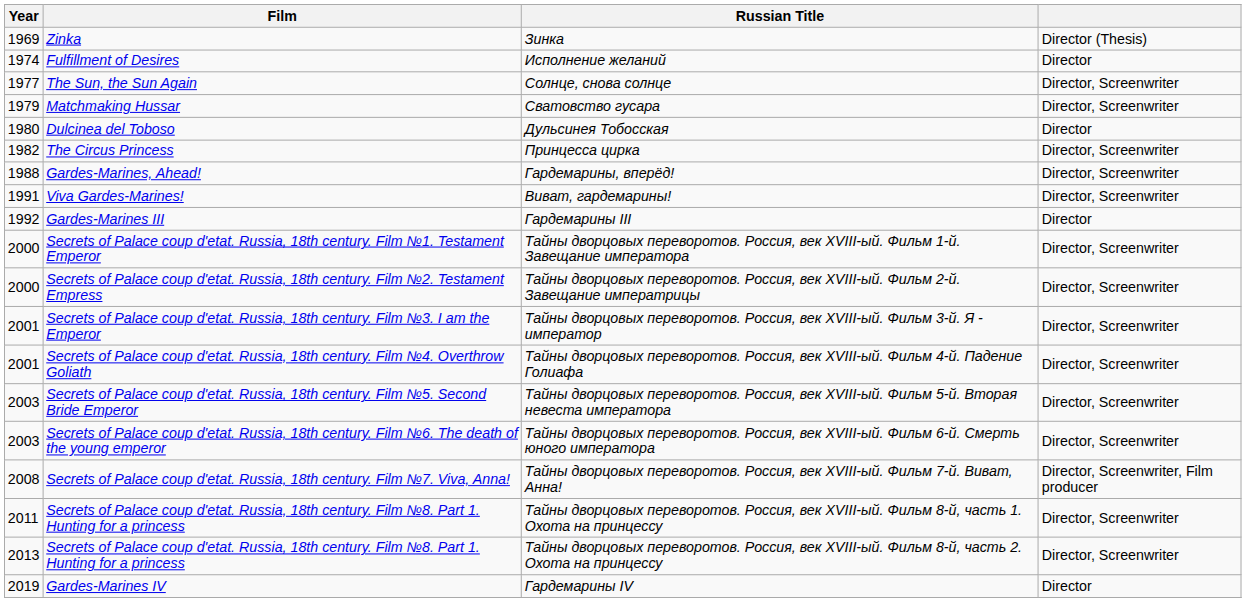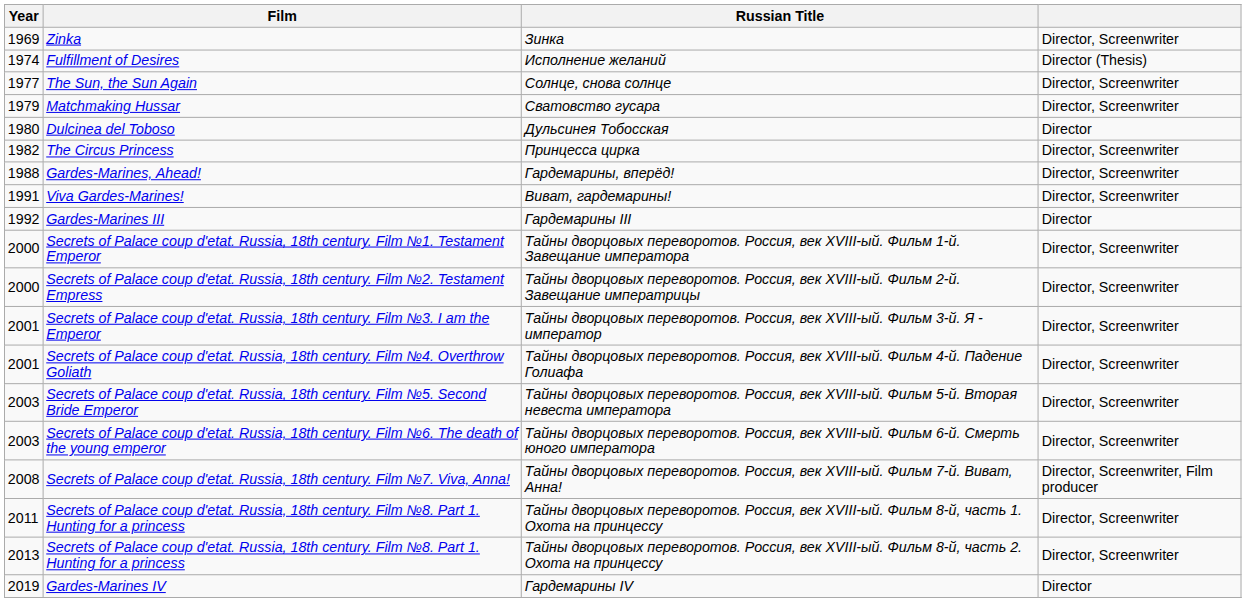Зинка | column 4: Director (Thesis) -> Director, Screenwriter
Исполнение желаний | column 4: Director -> Director (Thesis)
